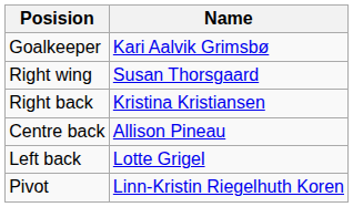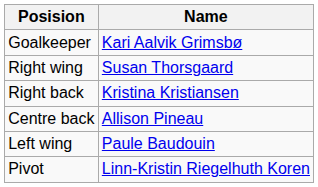- row: Left back | Lotte Grigel
+ row: Left wing | Paule Baudouin
